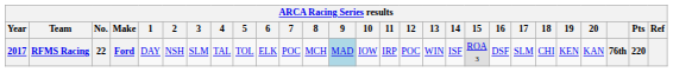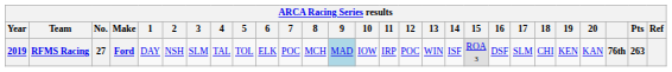RFMS Racing | Year: 2017 -> 2019
RFMS Racing | No.: 22 -> 27
RFMS Racing | Pts: 220 -> 263
